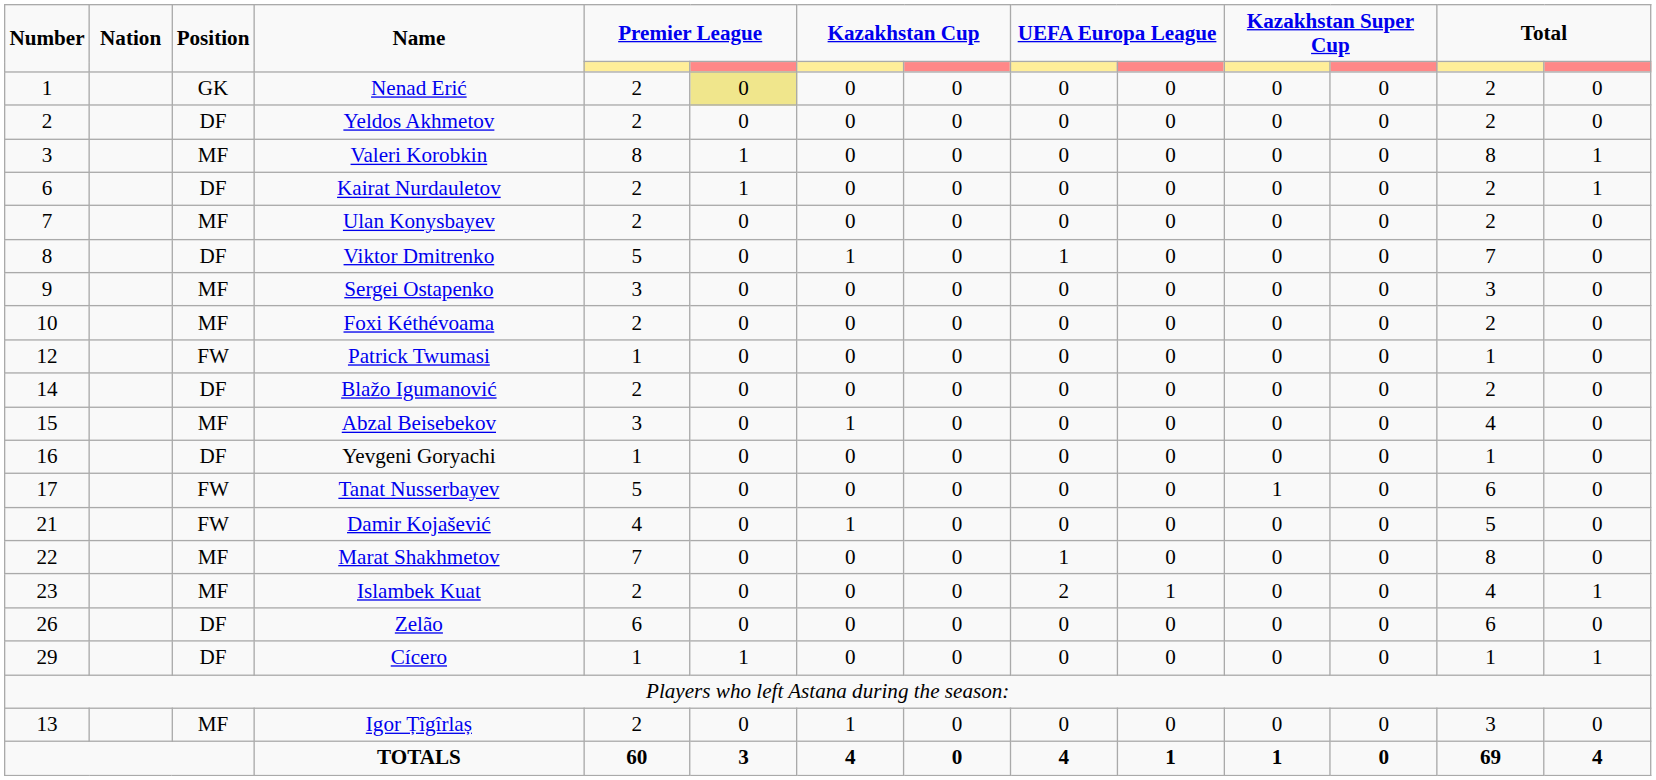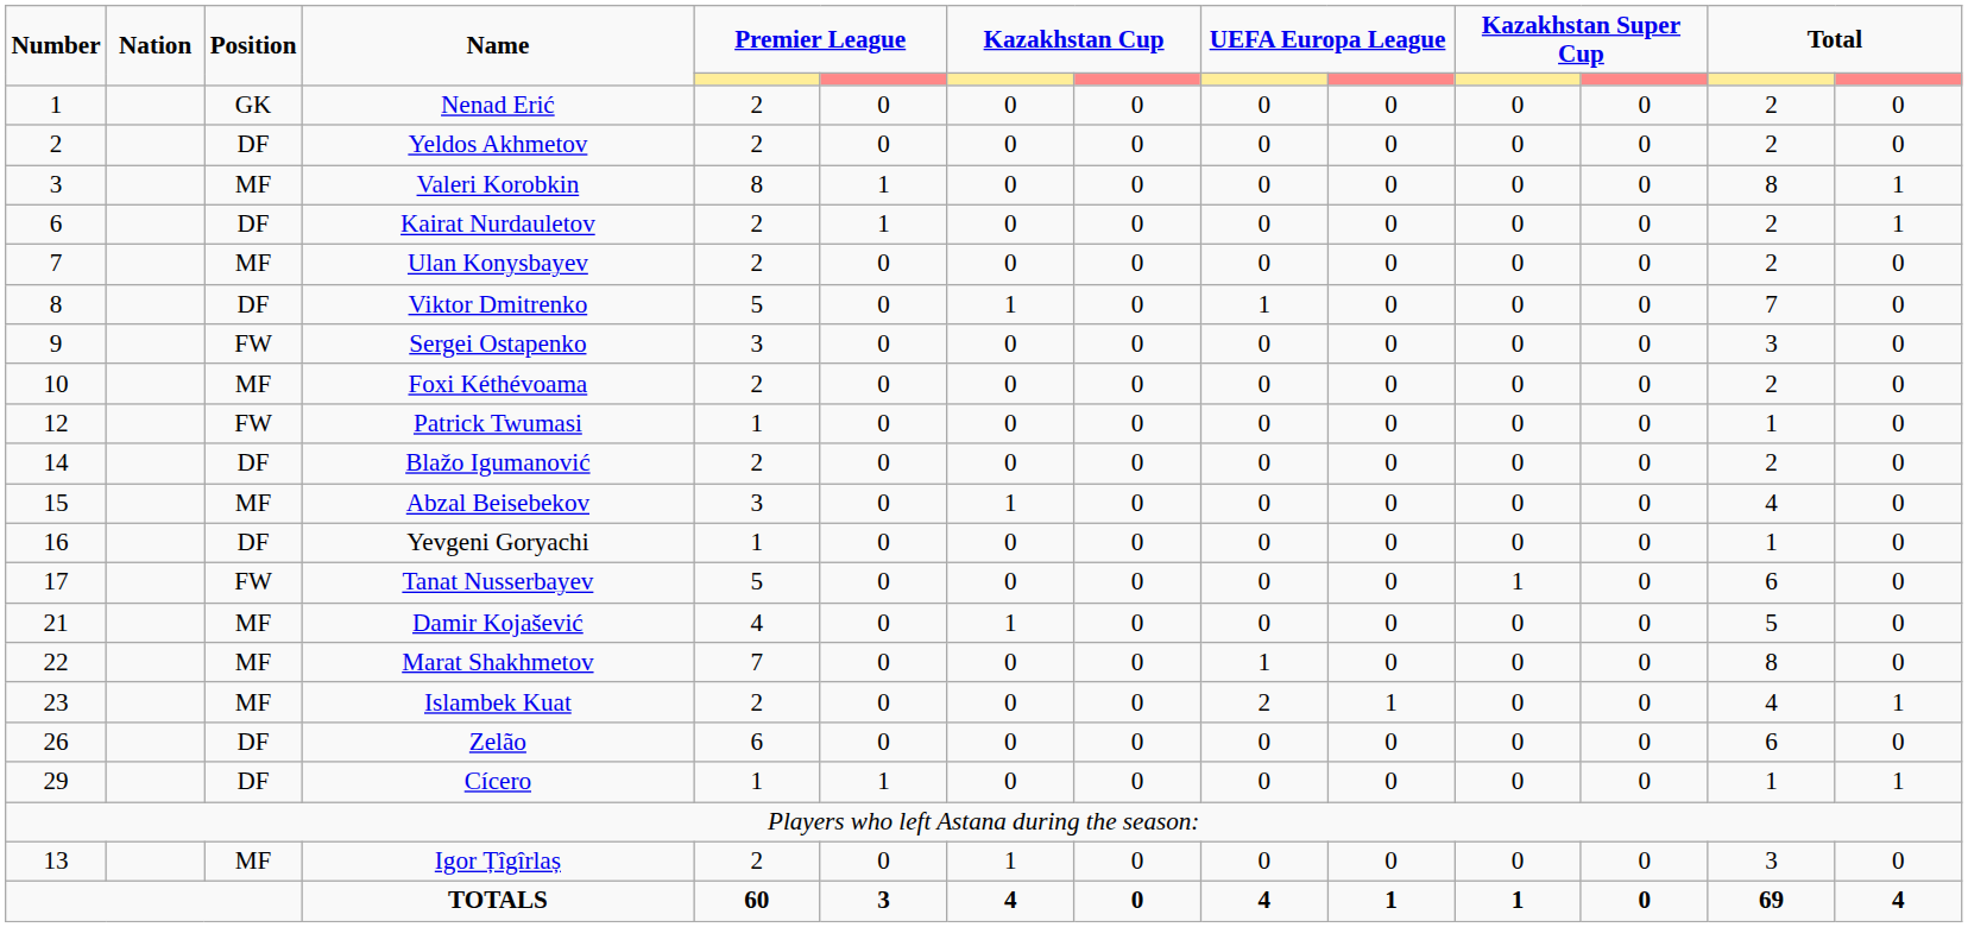Nenad Erić | column 6: khaki background -> no background
Sergei Ostapenko | Position: MF -> FW
Damir Kojašević | Position: FW -> MF
